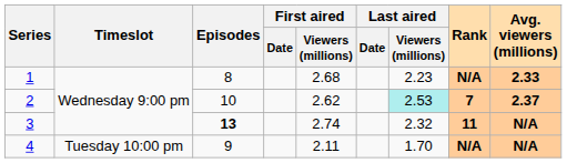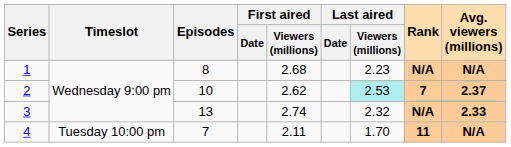1 | Avg. viewers (millions): 2.33 -> N/A
3 | Episodes: bold -> normal
3 | Rank: 11 -> N/A
3 | Avg. viewers (millions): N/A -> 2.33
4 | Episodes: 9 -> 7
4 | Rank: N/A -> 11
